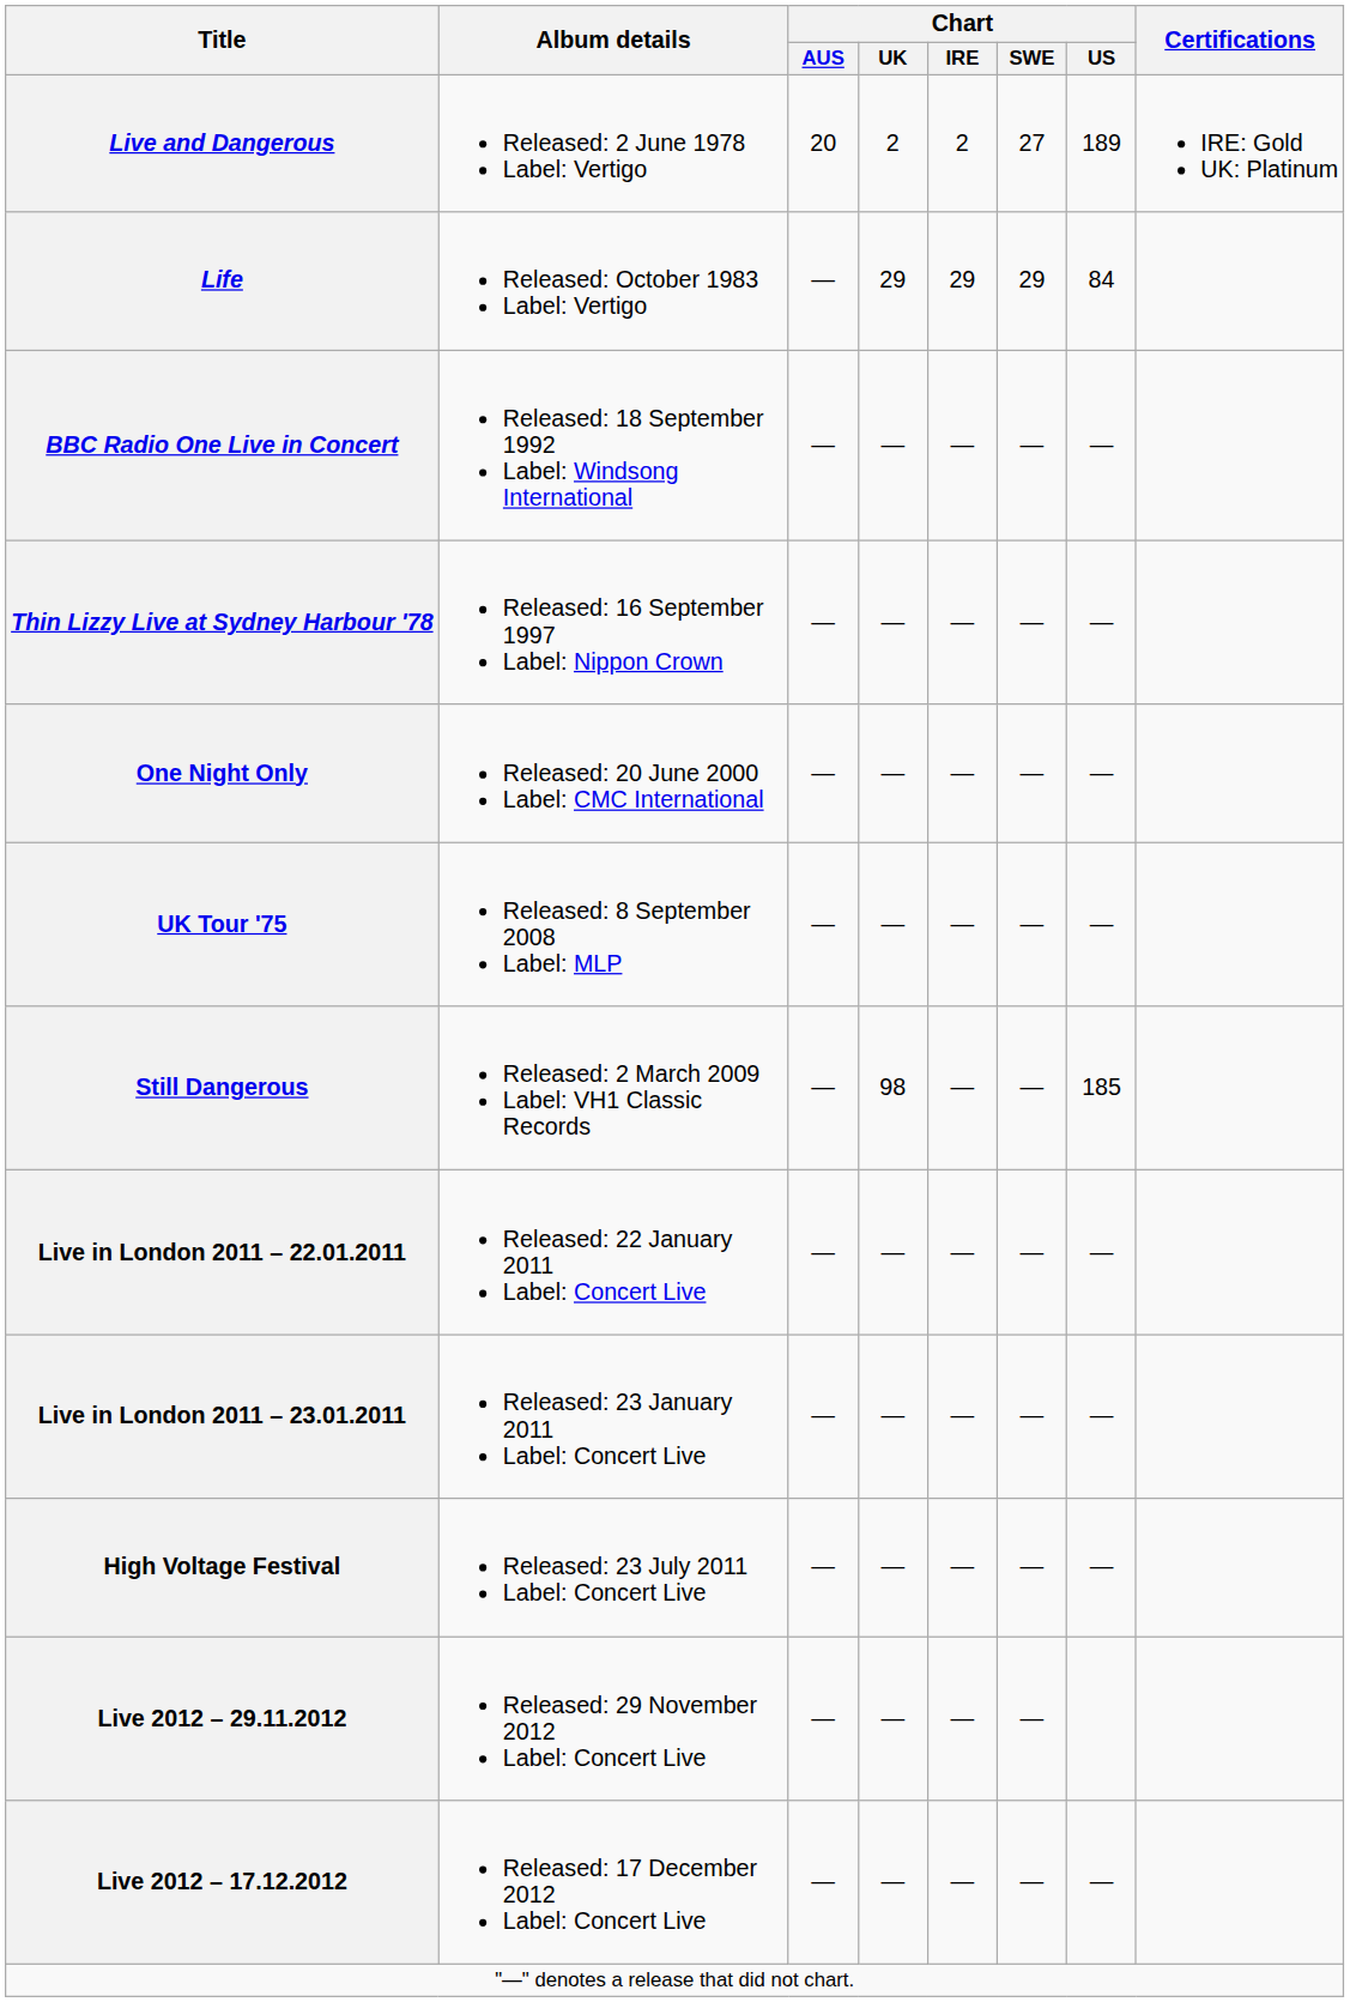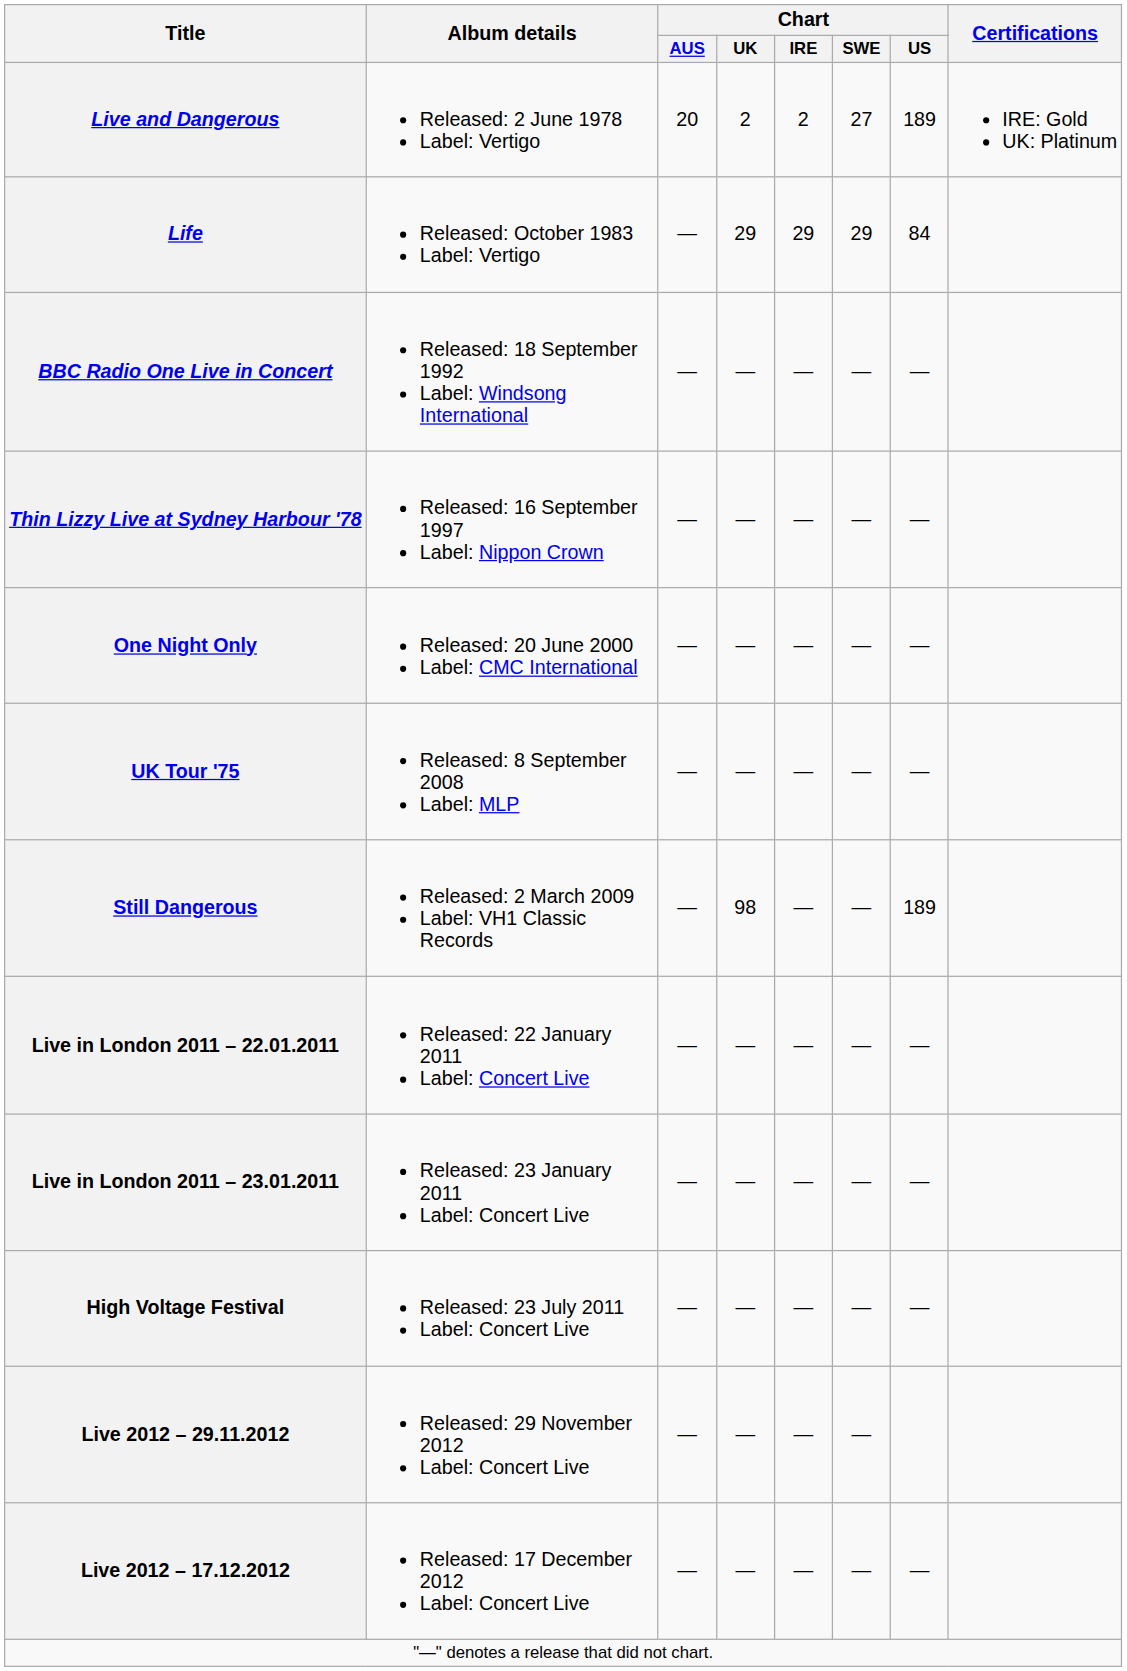Still Dangerous | Chart / US: 185 -> 189
